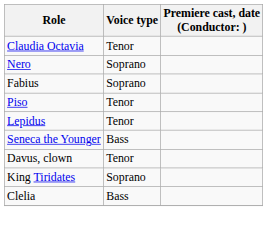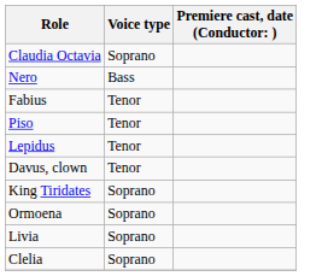Claudia Octavia | Voice type: Tenor -> Soprano
Nero | Voice type: Soprano -> Bass
Fabius | Voice type: Soprano -> Tenor
- row: Seneca the Younger | Bass
+ row: Ormoena | Soprano
+ row: Livia | Soprano
Clelia | Voice type: Bass -> Soprano
